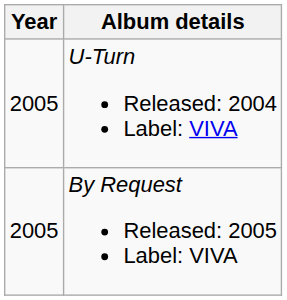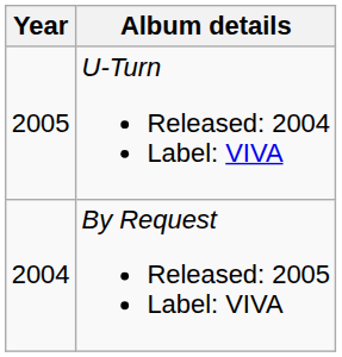By Request Released: 2005 Label: VIVA | Year: 2005 -> 2004
